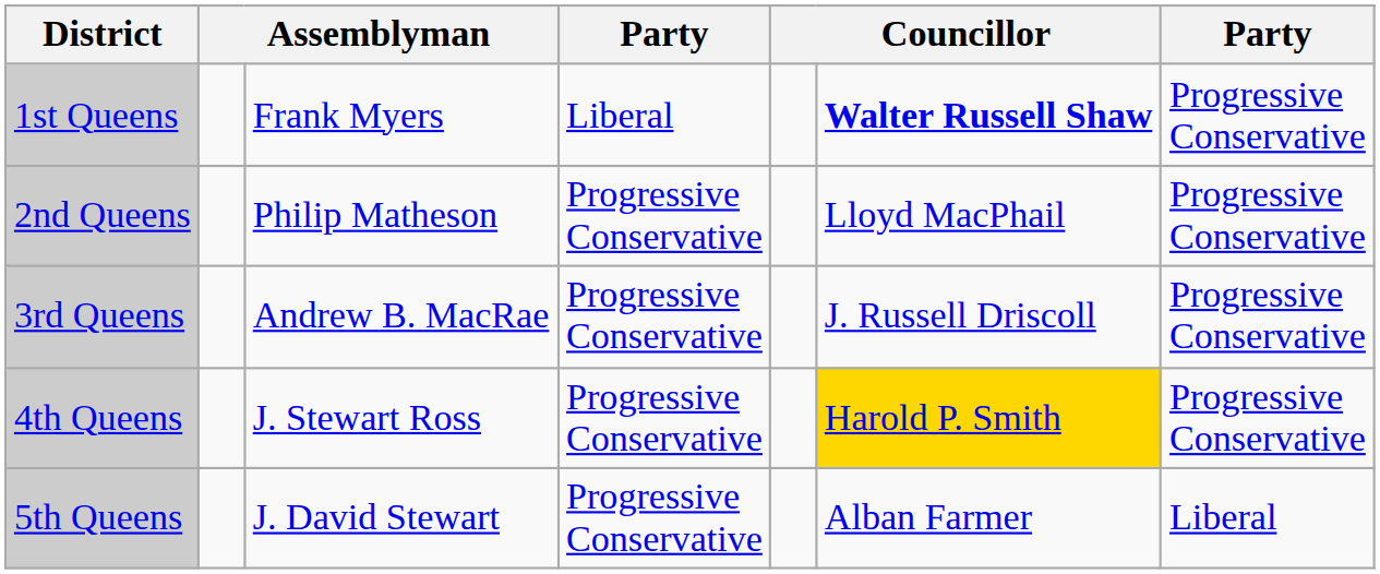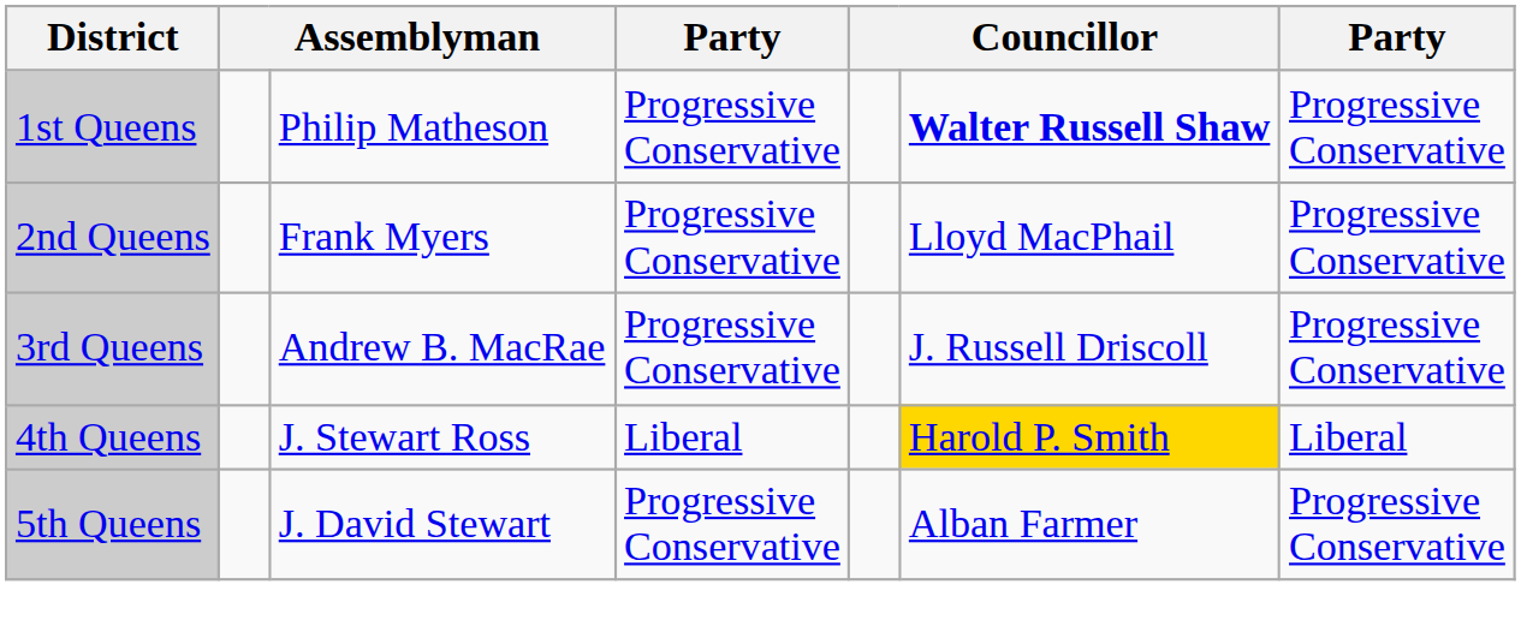1st Queens | column 3: Frank Myers -> Philip Matheson
1st Queens | column 4: Liberal -> Progressive Conservative
2nd Queens | column 3: Philip Matheson -> Frank Myers
4th Queens | column 4: Progressive Conservative -> Liberal
4th Queens | column 7: Progressive Conservative -> Liberal
5th Queens | column 7: Liberal -> Progressive Conservative
